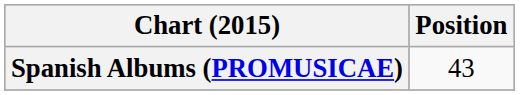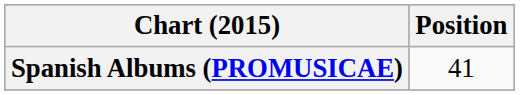Spanish Albums (PROMUSICAE) | Position: 43 -> 41
